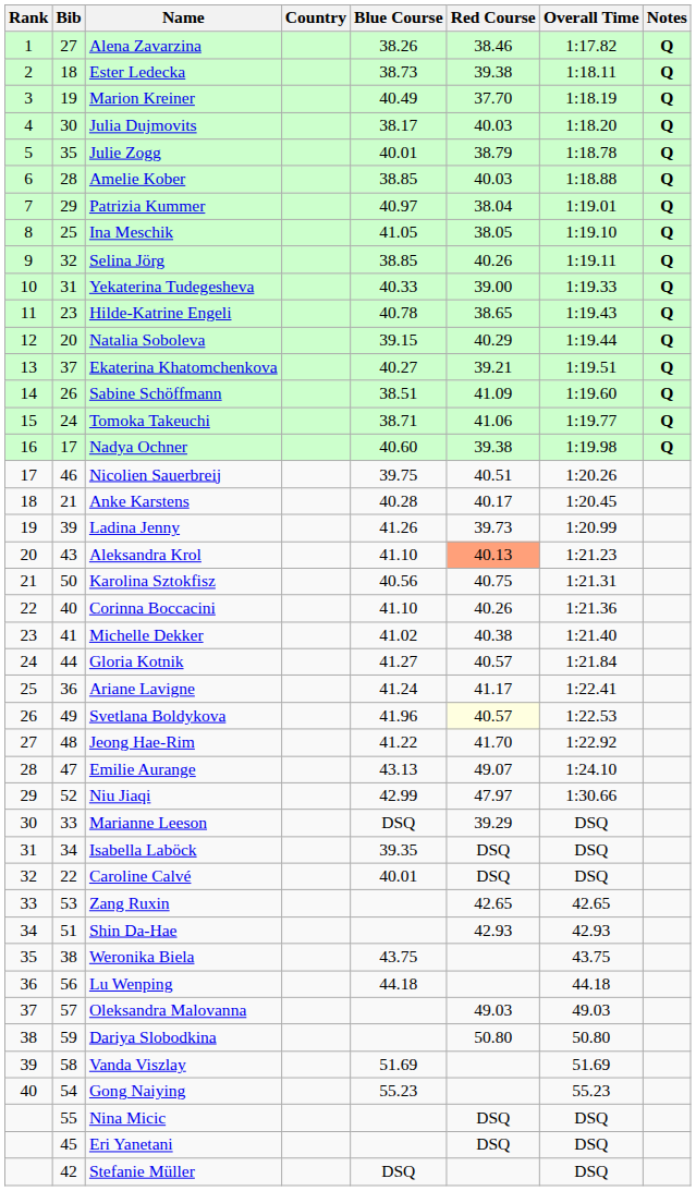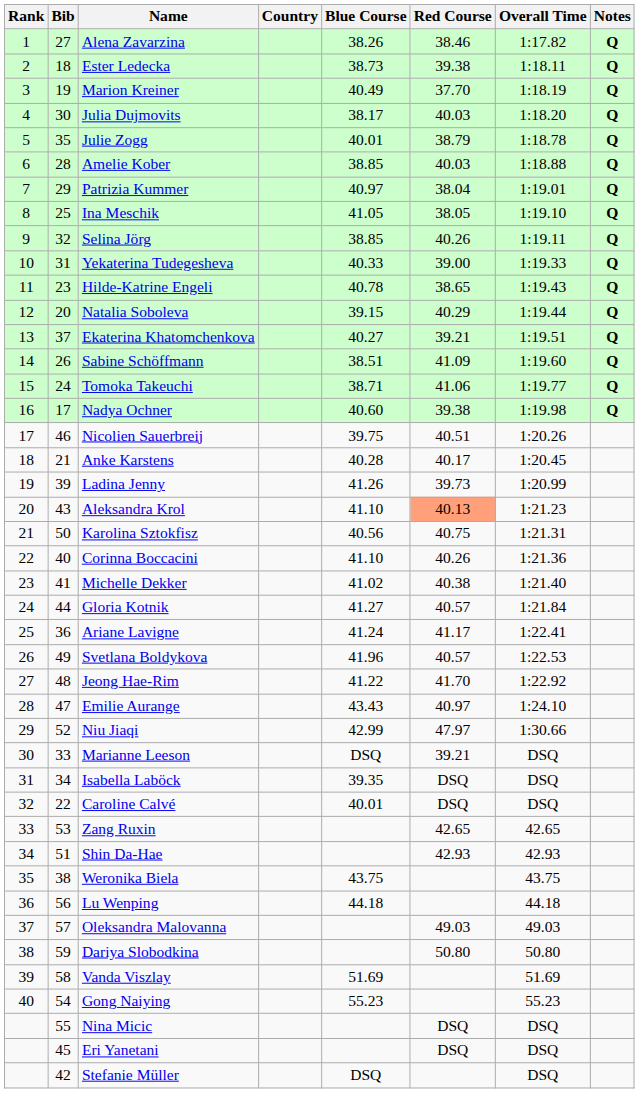Svetlana Boldykova | Red Course: lightyellow background -> no background
Emilie Aurange | Blue Course: 43.13 -> 43.43
Emilie Aurange | Red Course: 49.07 -> 40.97
Marianne Leeson | Red Course: 39.29 -> 39.21
